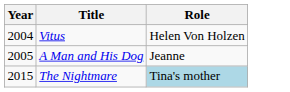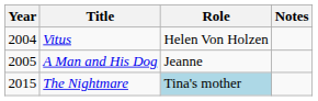+ column: Notes
